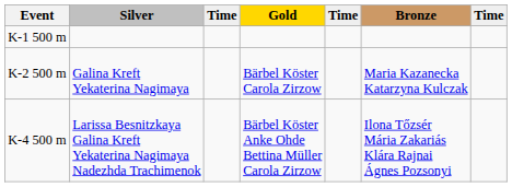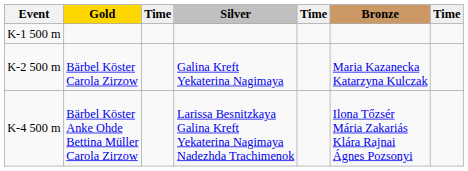columns swapped: Gold <-> Silver
